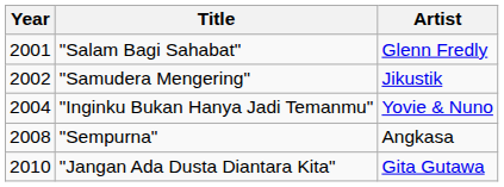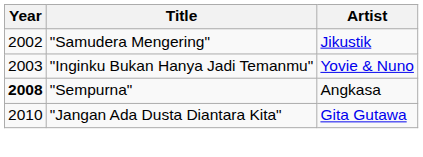- row: 2001 | "Salam Bagi Sahabat" | Glenn Fredly
"Inginku Bukan Hanya Jadi Temanmu" | Year: 2004 -> 2003
"Sempurna" | Year: normal -> bold
